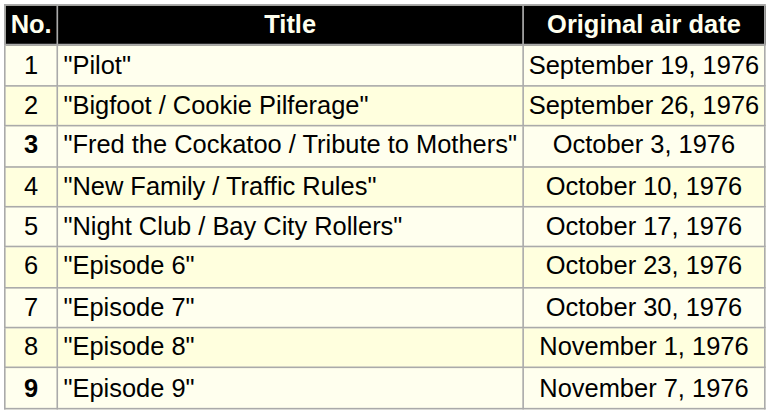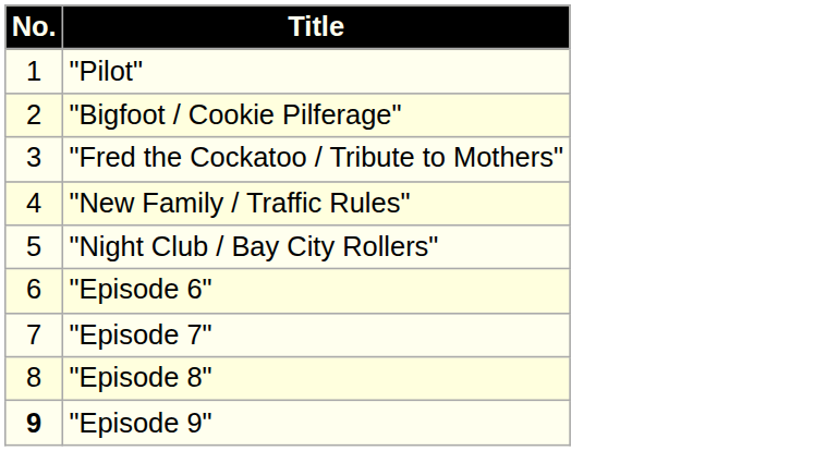- column: Original air date | September 19, 1976 | September 26, 1976 | October 3, 1976 | October 10, 1976 | October 17, 1976 | October 23, 1976 | October 30, 1976 | November 1, 1976 | November 7, 1976
"Fred the Cockatoo / Tribute to Mothers" | No.: bold -> normal
